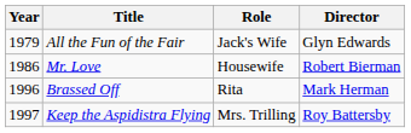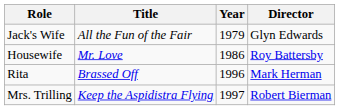columns swapped: Year <-> Role
Mr. Love | Director: Robert Bierman -> Roy Battersby
Keep the Aspidistra Flying | Director: Roy Battersby -> Robert Bierman
